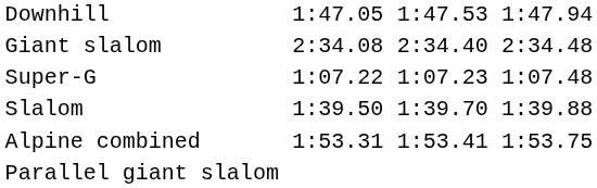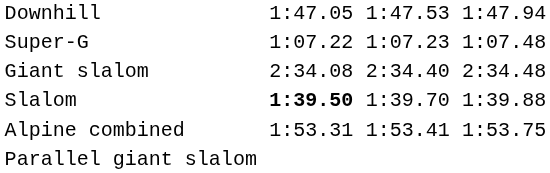rows swapped: Super-G <-> Giant slalom
Slalom | column 3: normal -> bold
